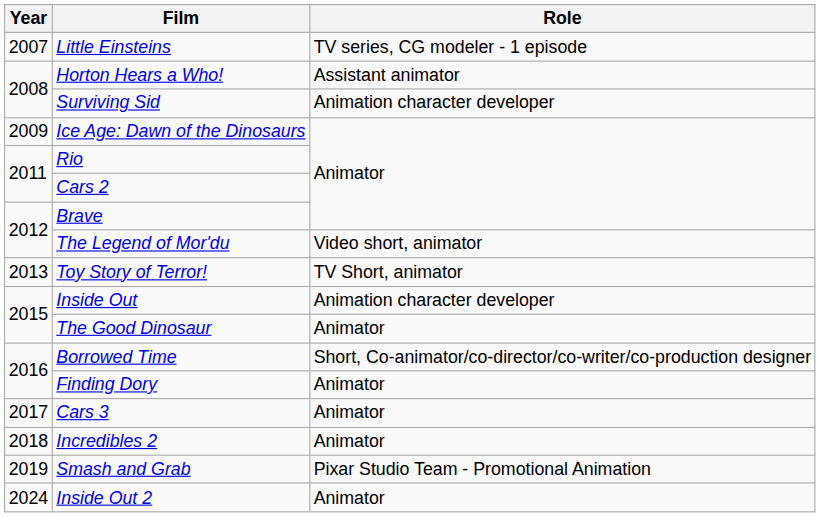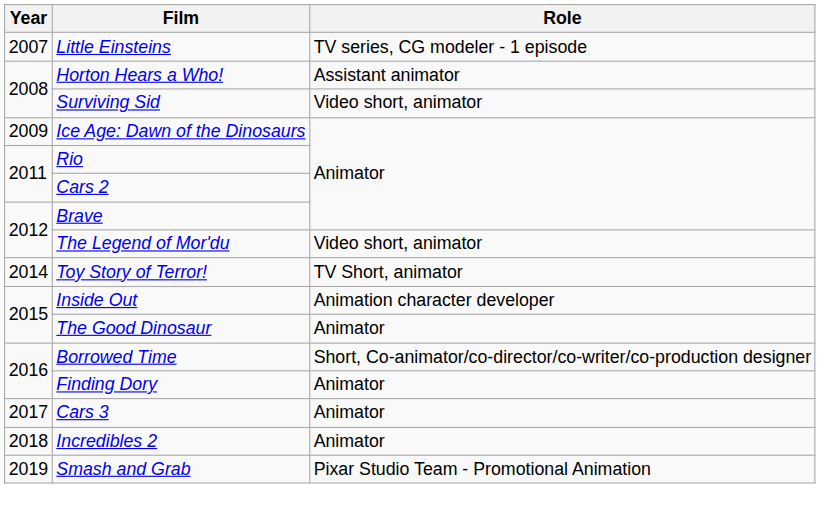Surviving Sid | Role: Animation character developer -> Video short, animator
Toy Story of Terror! | Year: 2013 -> 2014
- row: 2024 | Inside Out 2 | Animator
